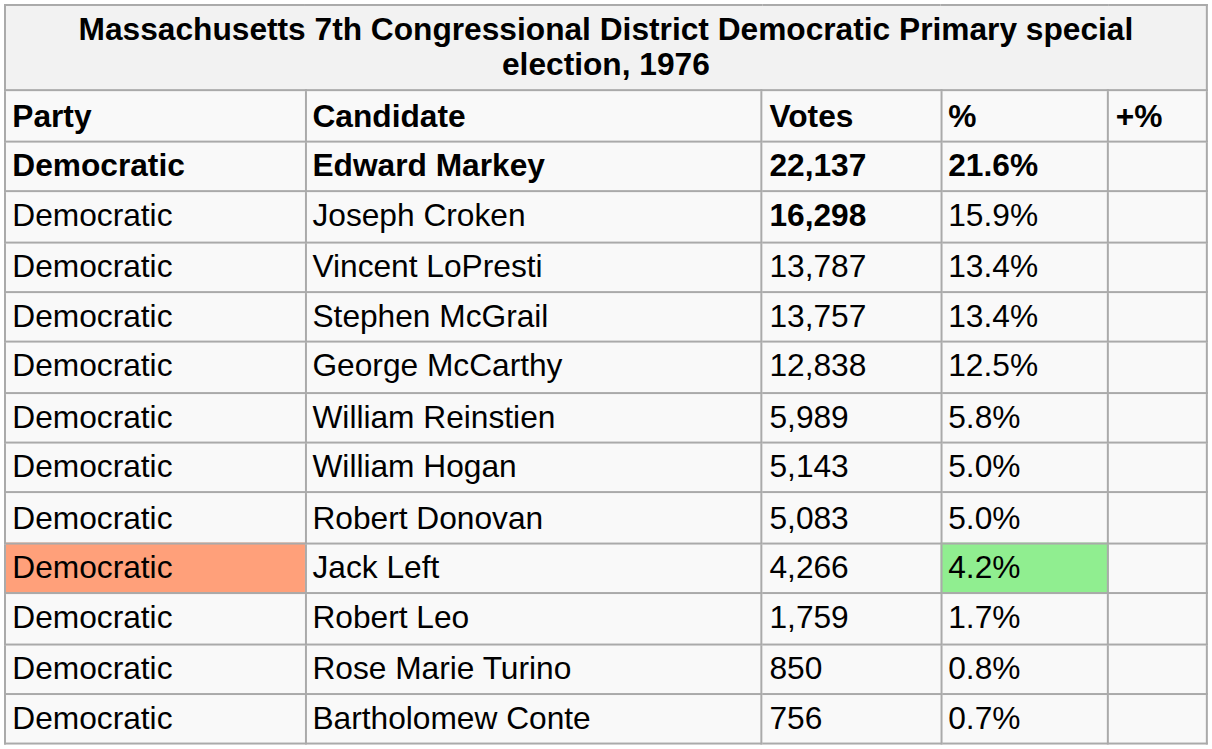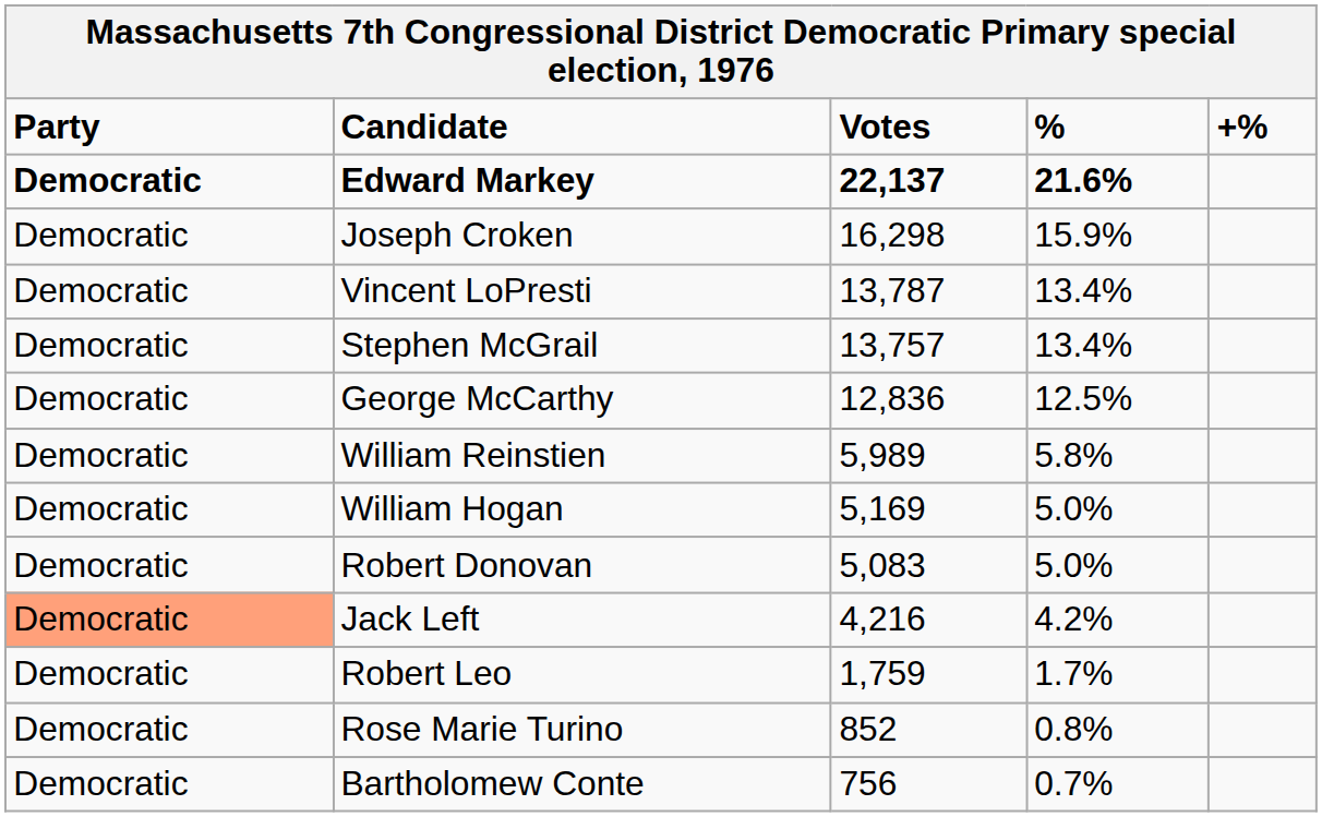Joseph Croken | Votes: bold -> normal
George McCarthy | Votes: 12,838 -> 12,836
William Hogan | Votes: 5,143 -> 5,169
Jack Left | Votes: 4,266 -> 4,216
Jack Left | %: lightgreen background -> no background
Rose Marie Turino | Votes: 850 -> 852
